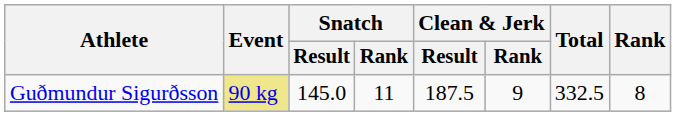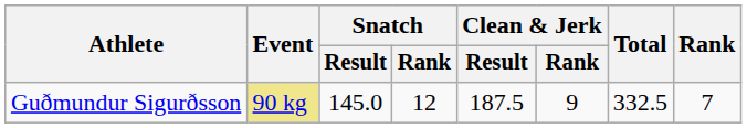Guðmundur Sigurðsson | Snatch / Rank: 11 -> 12
Guðmundur Sigurðsson | Rank: 8 -> 7
